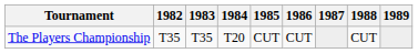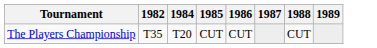- column: 1983 | T35
